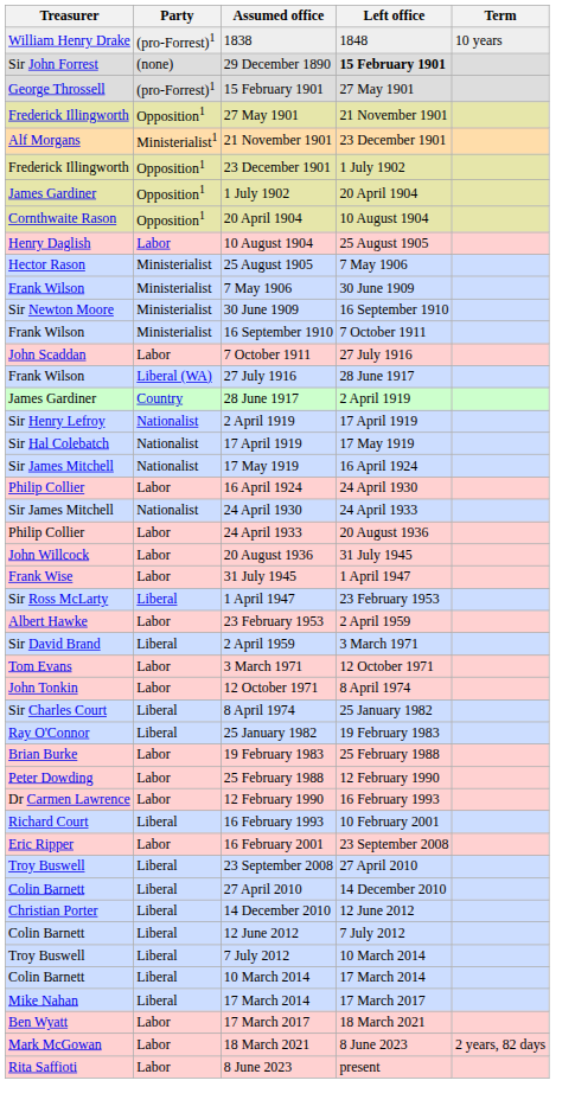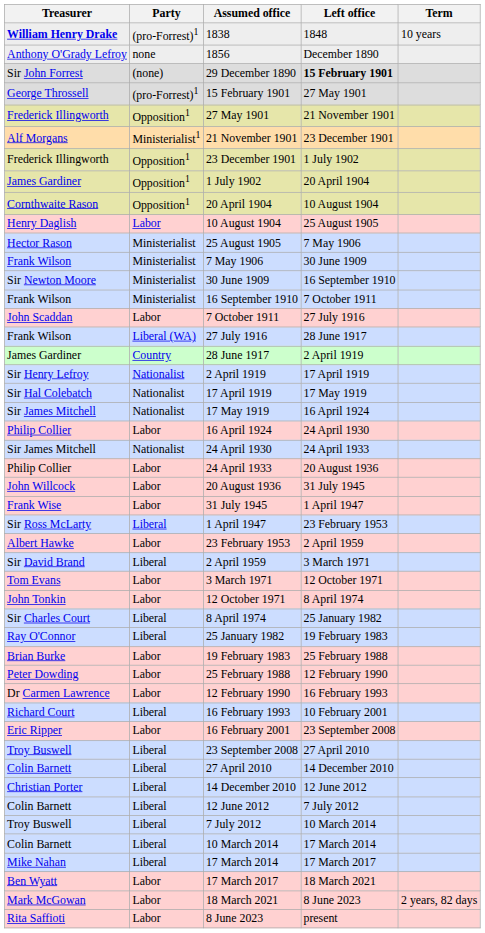1838 | Treasurer: normal -> bold
+ row: Anthony O'Grady Lefroy | none | 1856 | December 1890
